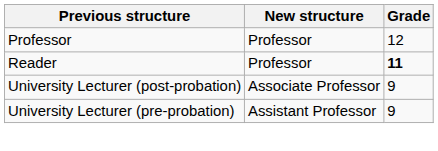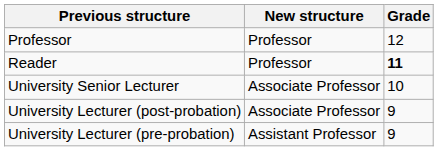+ row: University Senior Lecturer | Associate Professor | 10
